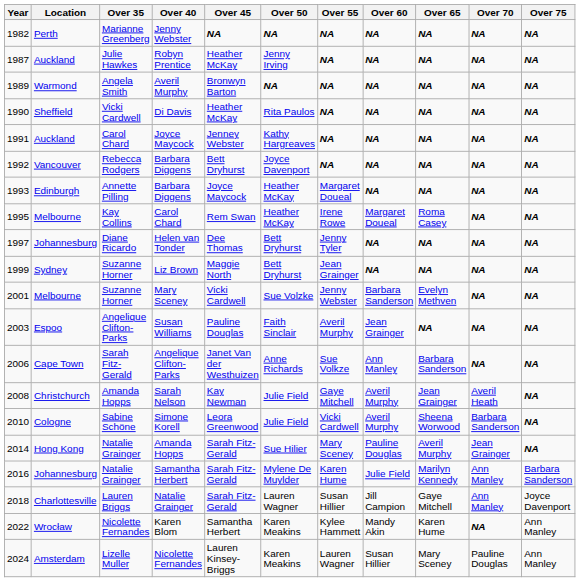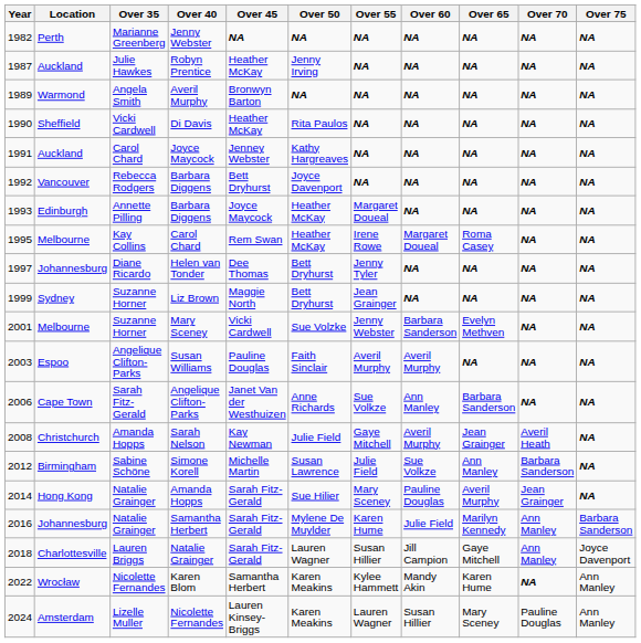Susan Williams | Over 60: Jean Grainger -> Averil Murphy
- row: 2010 | Cologne | Sabine Schöne | Simone Korell | Leora Greenwood | Julie Field | Vicki Cardwell | Averil Murphy | Sheena Worwood | Barbara Sanderson | NA
+ row: 2012 | Birmingham | Sabine Schöne | Simone Korell | Michelle Martin | Susan Lawrence | Julie Field | Sue Volkze | Ann Manley | Barbara Sanderson | NA
